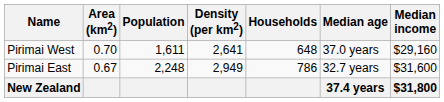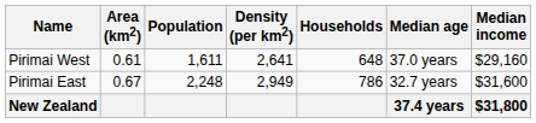Pirimai West | Area (km2): 0.70 -> 0.61
